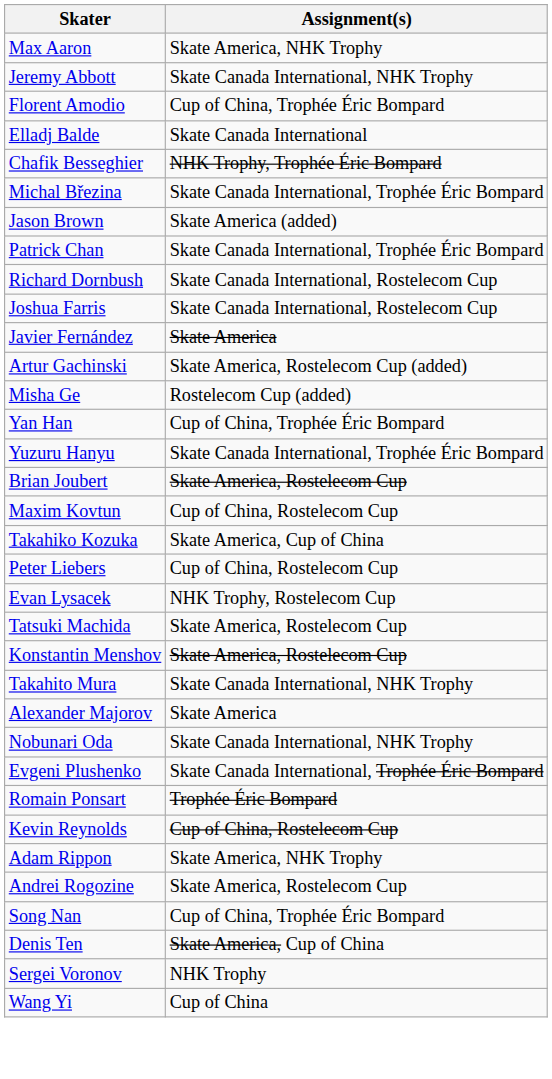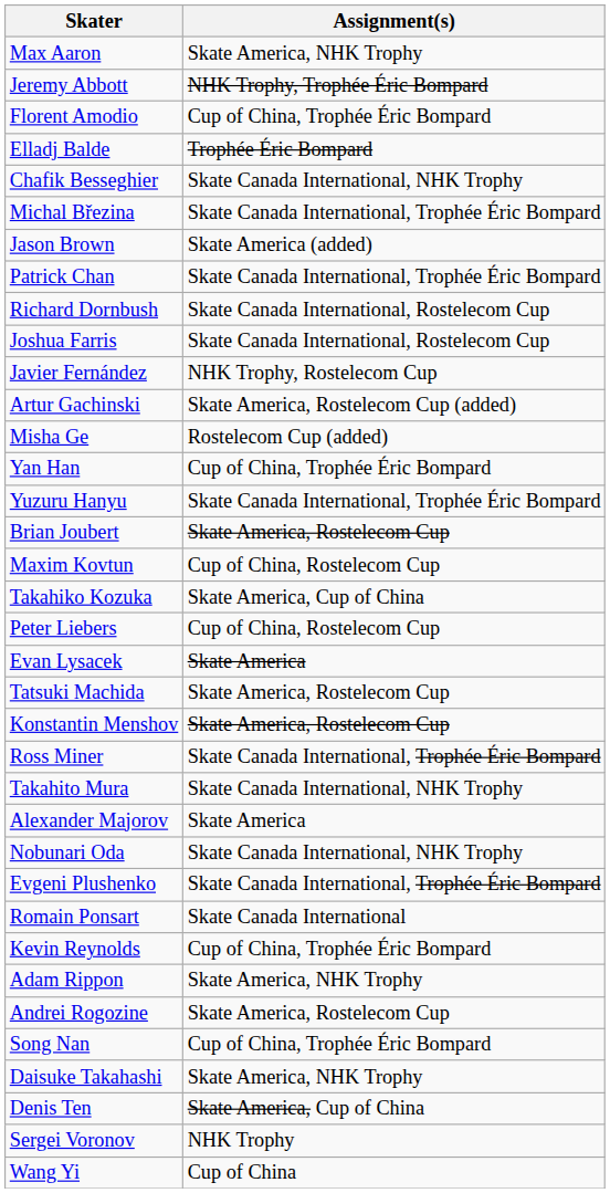Jeremy Abbott | Assignment(s): Skate Canada International, NHK Trophy -> NHK Trophy, Trophée Éric Bompard
Elladj Balde | Assignment(s): Skate Canada International -> Trophée Éric Bompard
Chafik Besseghier | Assignment(s): NHK Trophy, Trophée Éric Bompard -> Skate Canada International, NHK Trophy
Javier Fernández | Assignment(s): Skate America -> NHK Trophy, Rostelecom Cup
Evan Lysacek | Assignment(s): NHK Trophy, Rostelecom Cup -> Skate America
+ row: Ross Miner | Skate Canada International, Trophée Éric Bompard
Romain Ponsart | Assignment(s): Trophée Éric Bompard -> Skate Canada International
Kevin Reynolds | Assignment(s): Cup of China, Rostelecom Cup -> Cup of China, Trophée Éric Bompard
+ row: Daisuke Takahashi | Skate America, NHK Trophy
